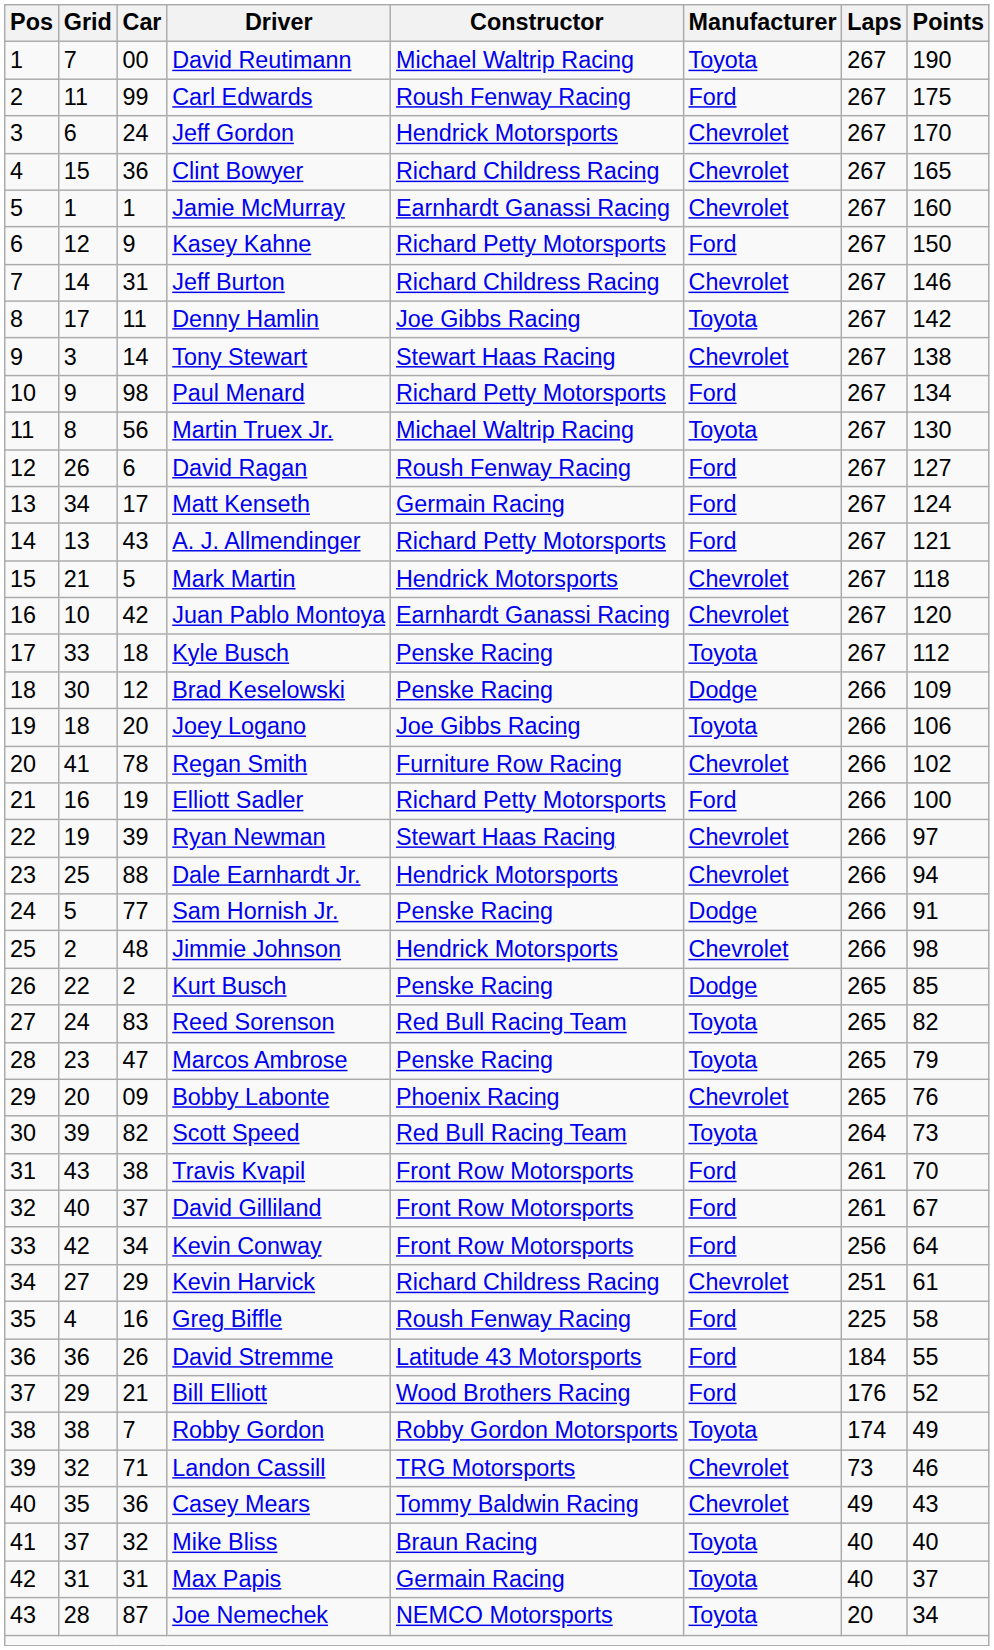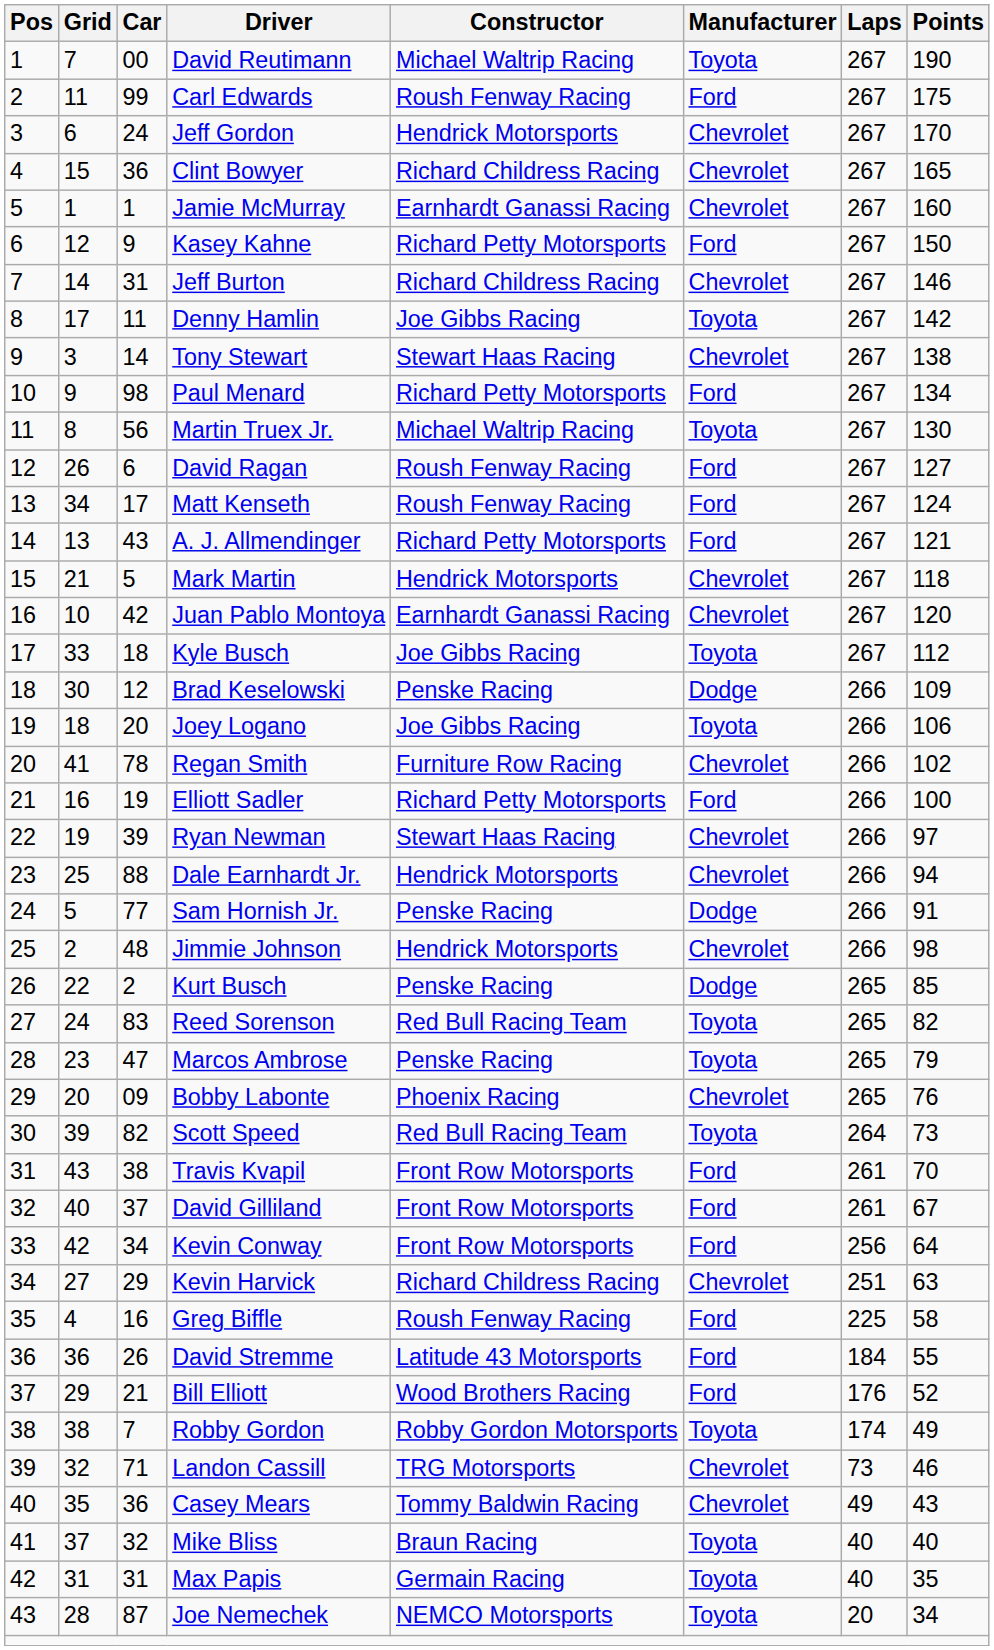Matt Kenseth | Constructor: Germain Racing -> Roush Fenway Racing
Kyle Busch | Constructor: Penske Racing -> Joe Gibbs Racing
Kevin Harvick | Points: 61 -> 63
Max Papis | Points: 37 -> 35
